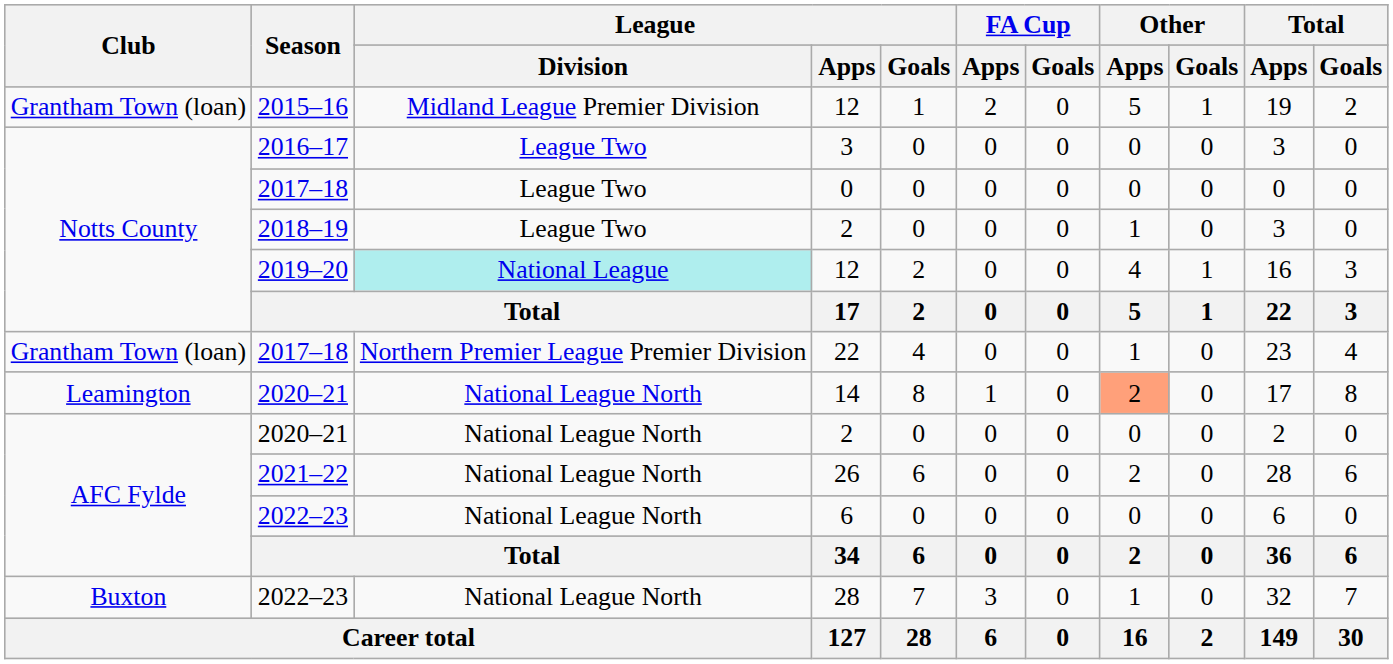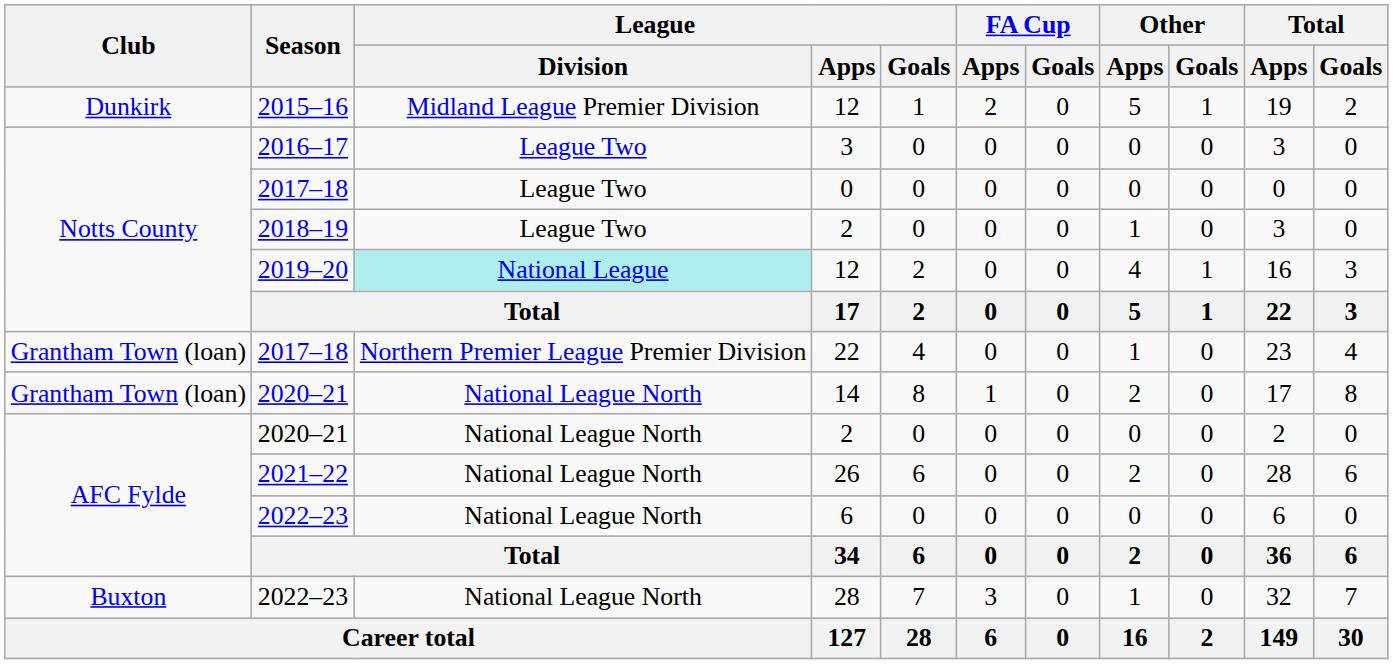2015–16 / 12 | Club: Grantham Town (loan) -> Dunkirk
14 | Club: Leamington -> Grantham Town (loan)
14 | Other / Apps: lightsalmon background -> no background
